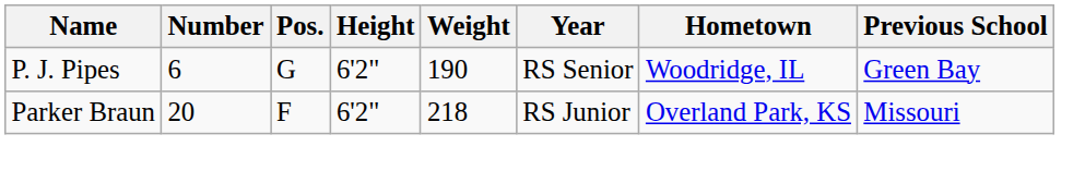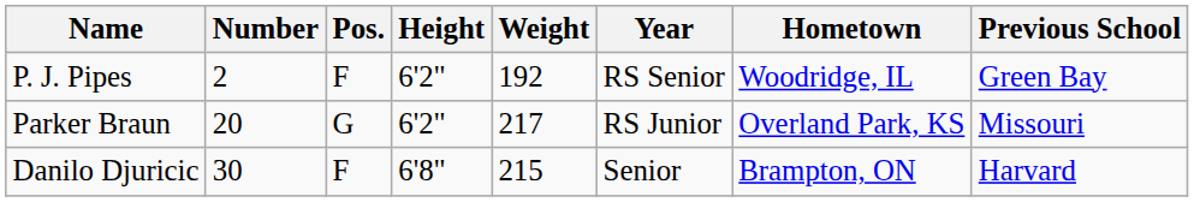P. J. Pipes | Number: 6 -> 2
P. J. Pipes | Pos.: G -> F
P. J. Pipes | Weight: 190 -> 192
Parker Braun | Pos.: F -> G
Parker Braun | Weight: 218 -> 217
+ row: Danilo Djuricic | 30 | F | 6'8" | 215 | Senior | Brampton, ON | Harvard
